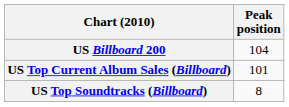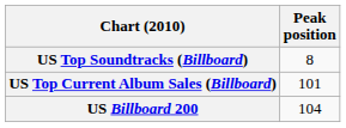rows swapped: US Billboard 200 <-> US Top Soundtracks (Billboard)
